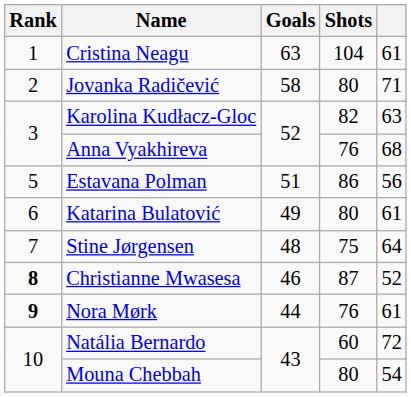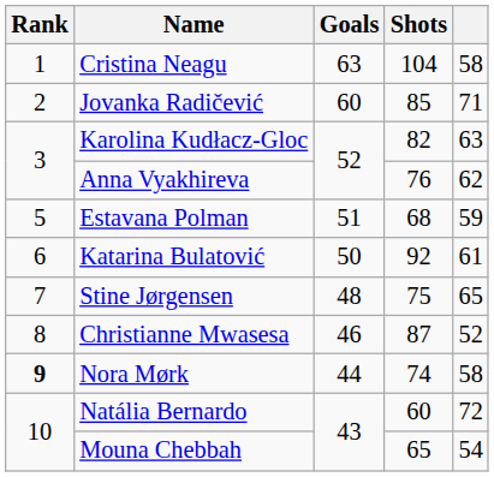Cristina Neagu | column 5: 61 -> 58
Jovanka Radičević | Goals: 58 -> 60
Jovanka Radičević | Shots: 80 -> 85
Anna Vyakhireva | column 5: 68 -> 62
Estavana Polman | Shots: 86 -> 68
Estavana Polman | column 5: 56 -> 59
Katarina Bulatović | Goals: 49 -> 50
Katarina Bulatović | Shots: 80 -> 92
Stine Jørgensen | column 5: 64 -> 65
Christianne Mwasesa | Rank: bold -> normal
Nora Mørk | Shots: 76 -> 74
Nora Mørk | column 5: 61 -> 58
Mouna Chebbah | Shots: 80 -> 65
